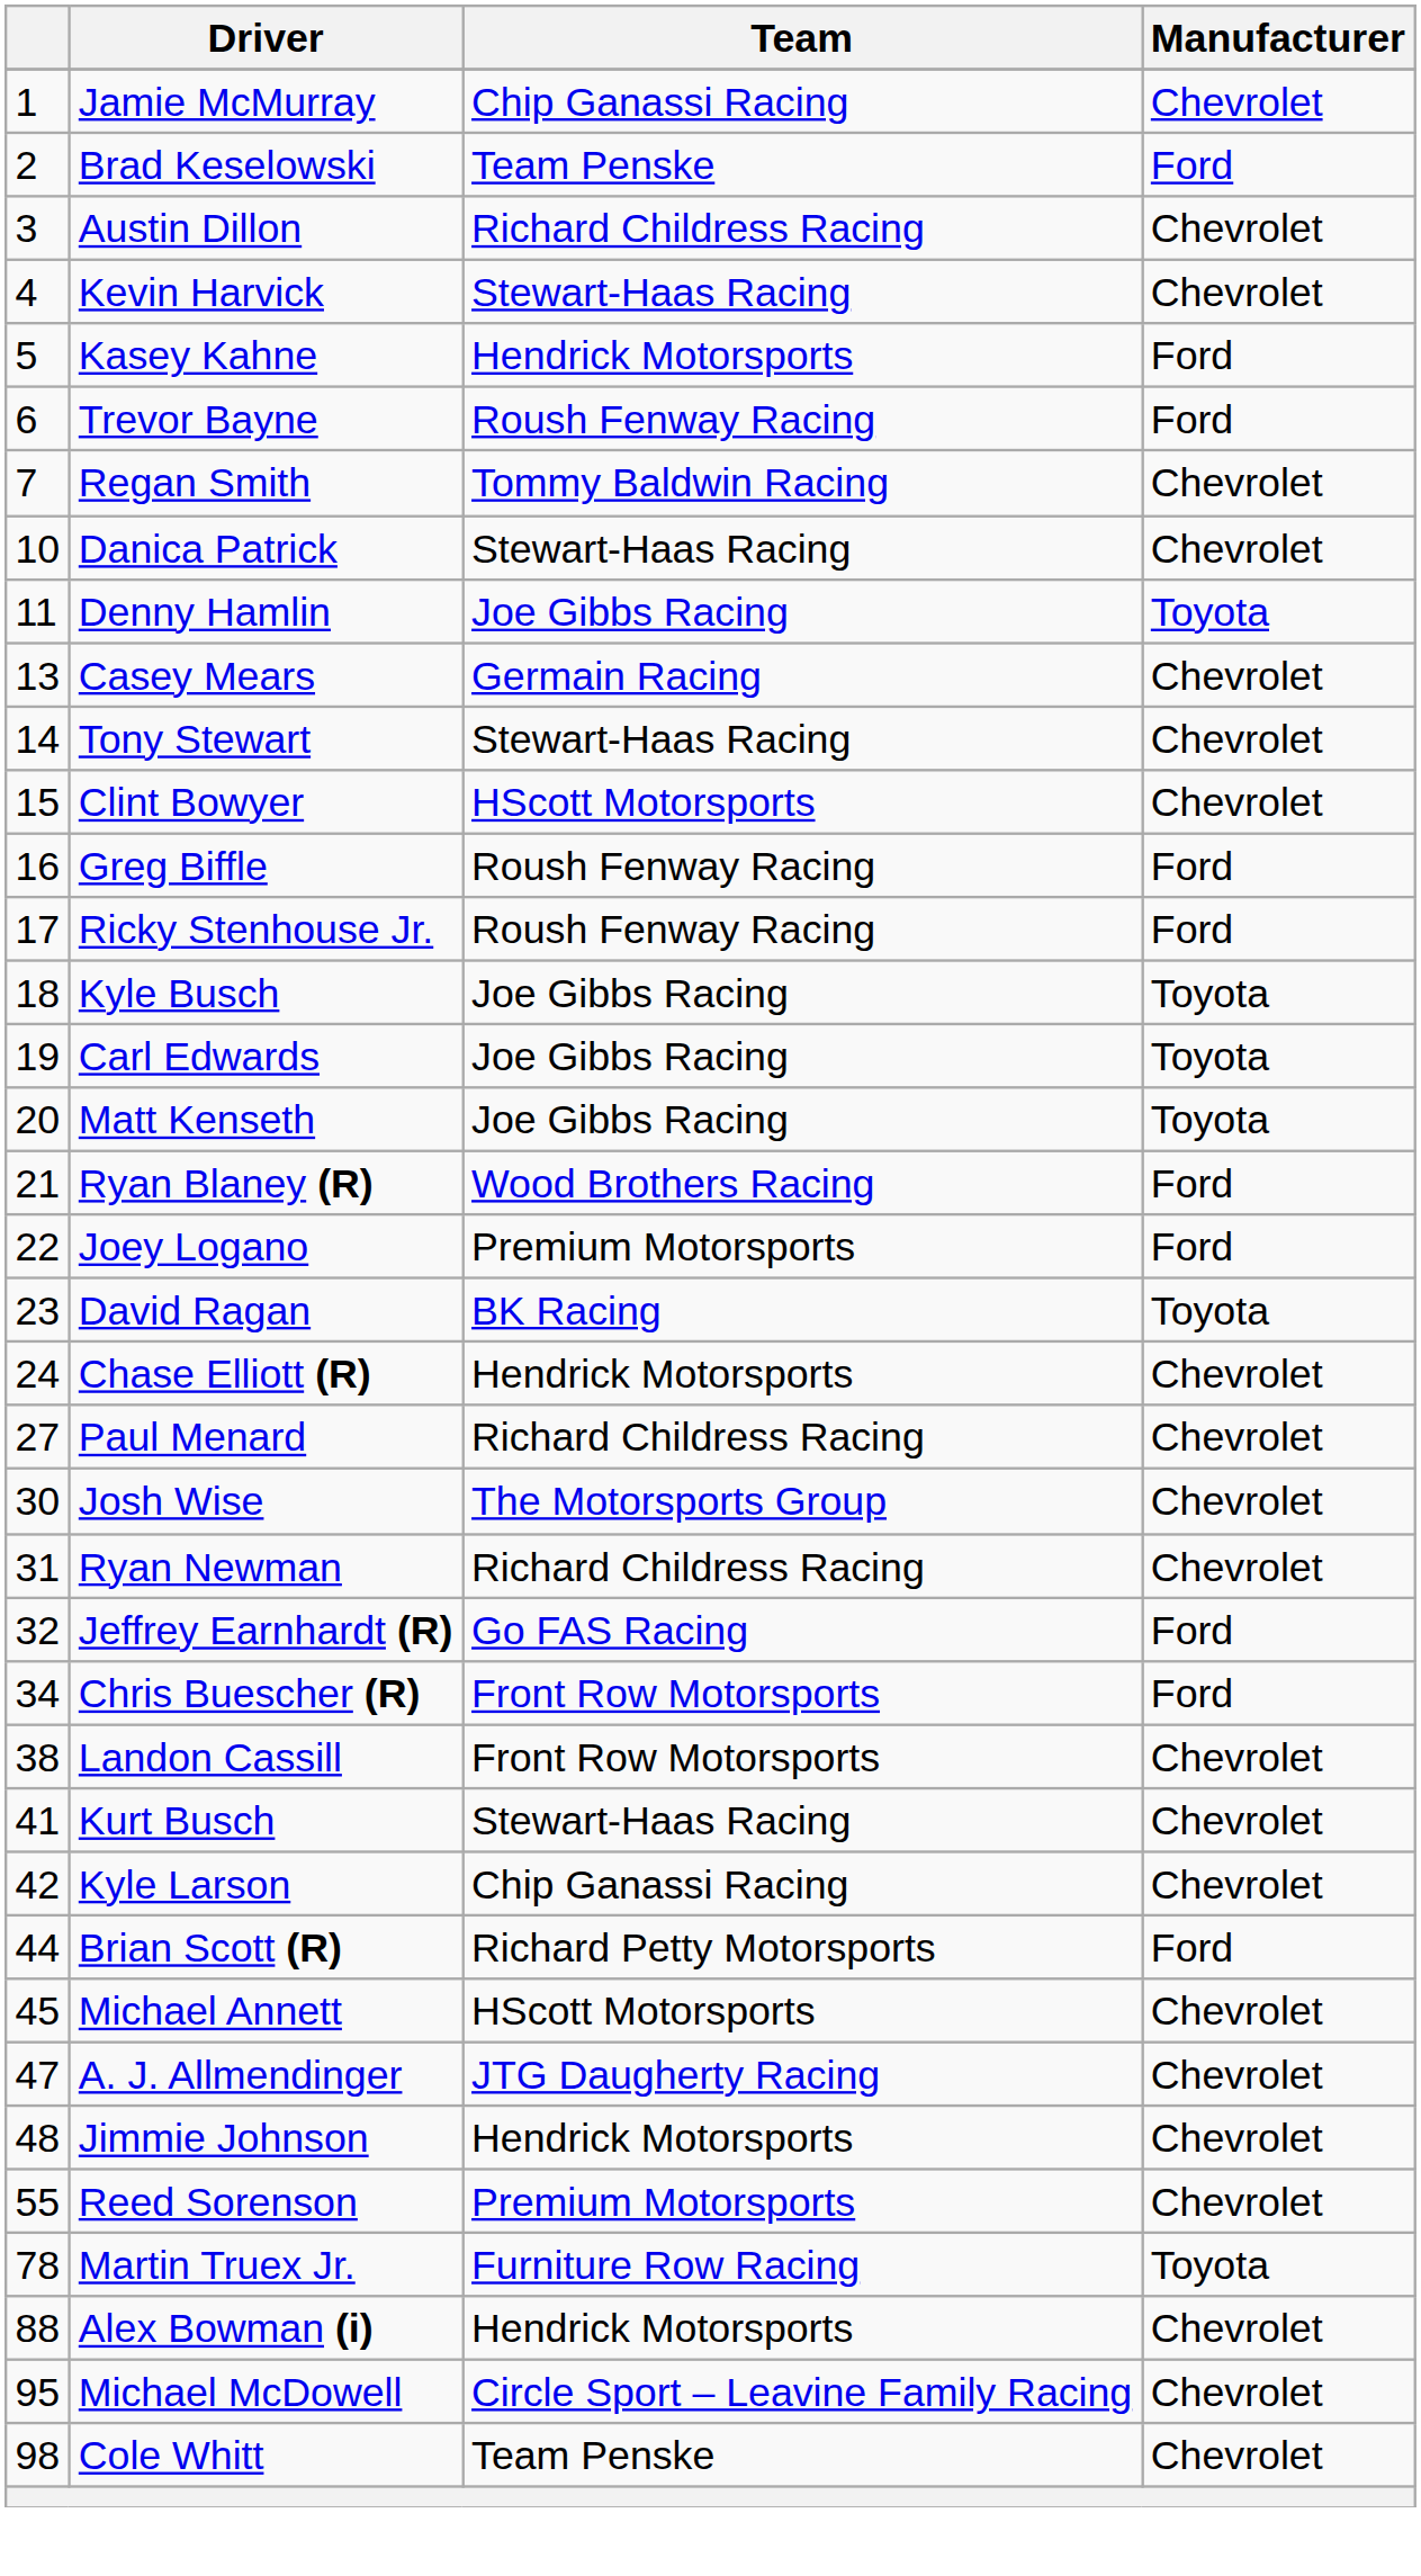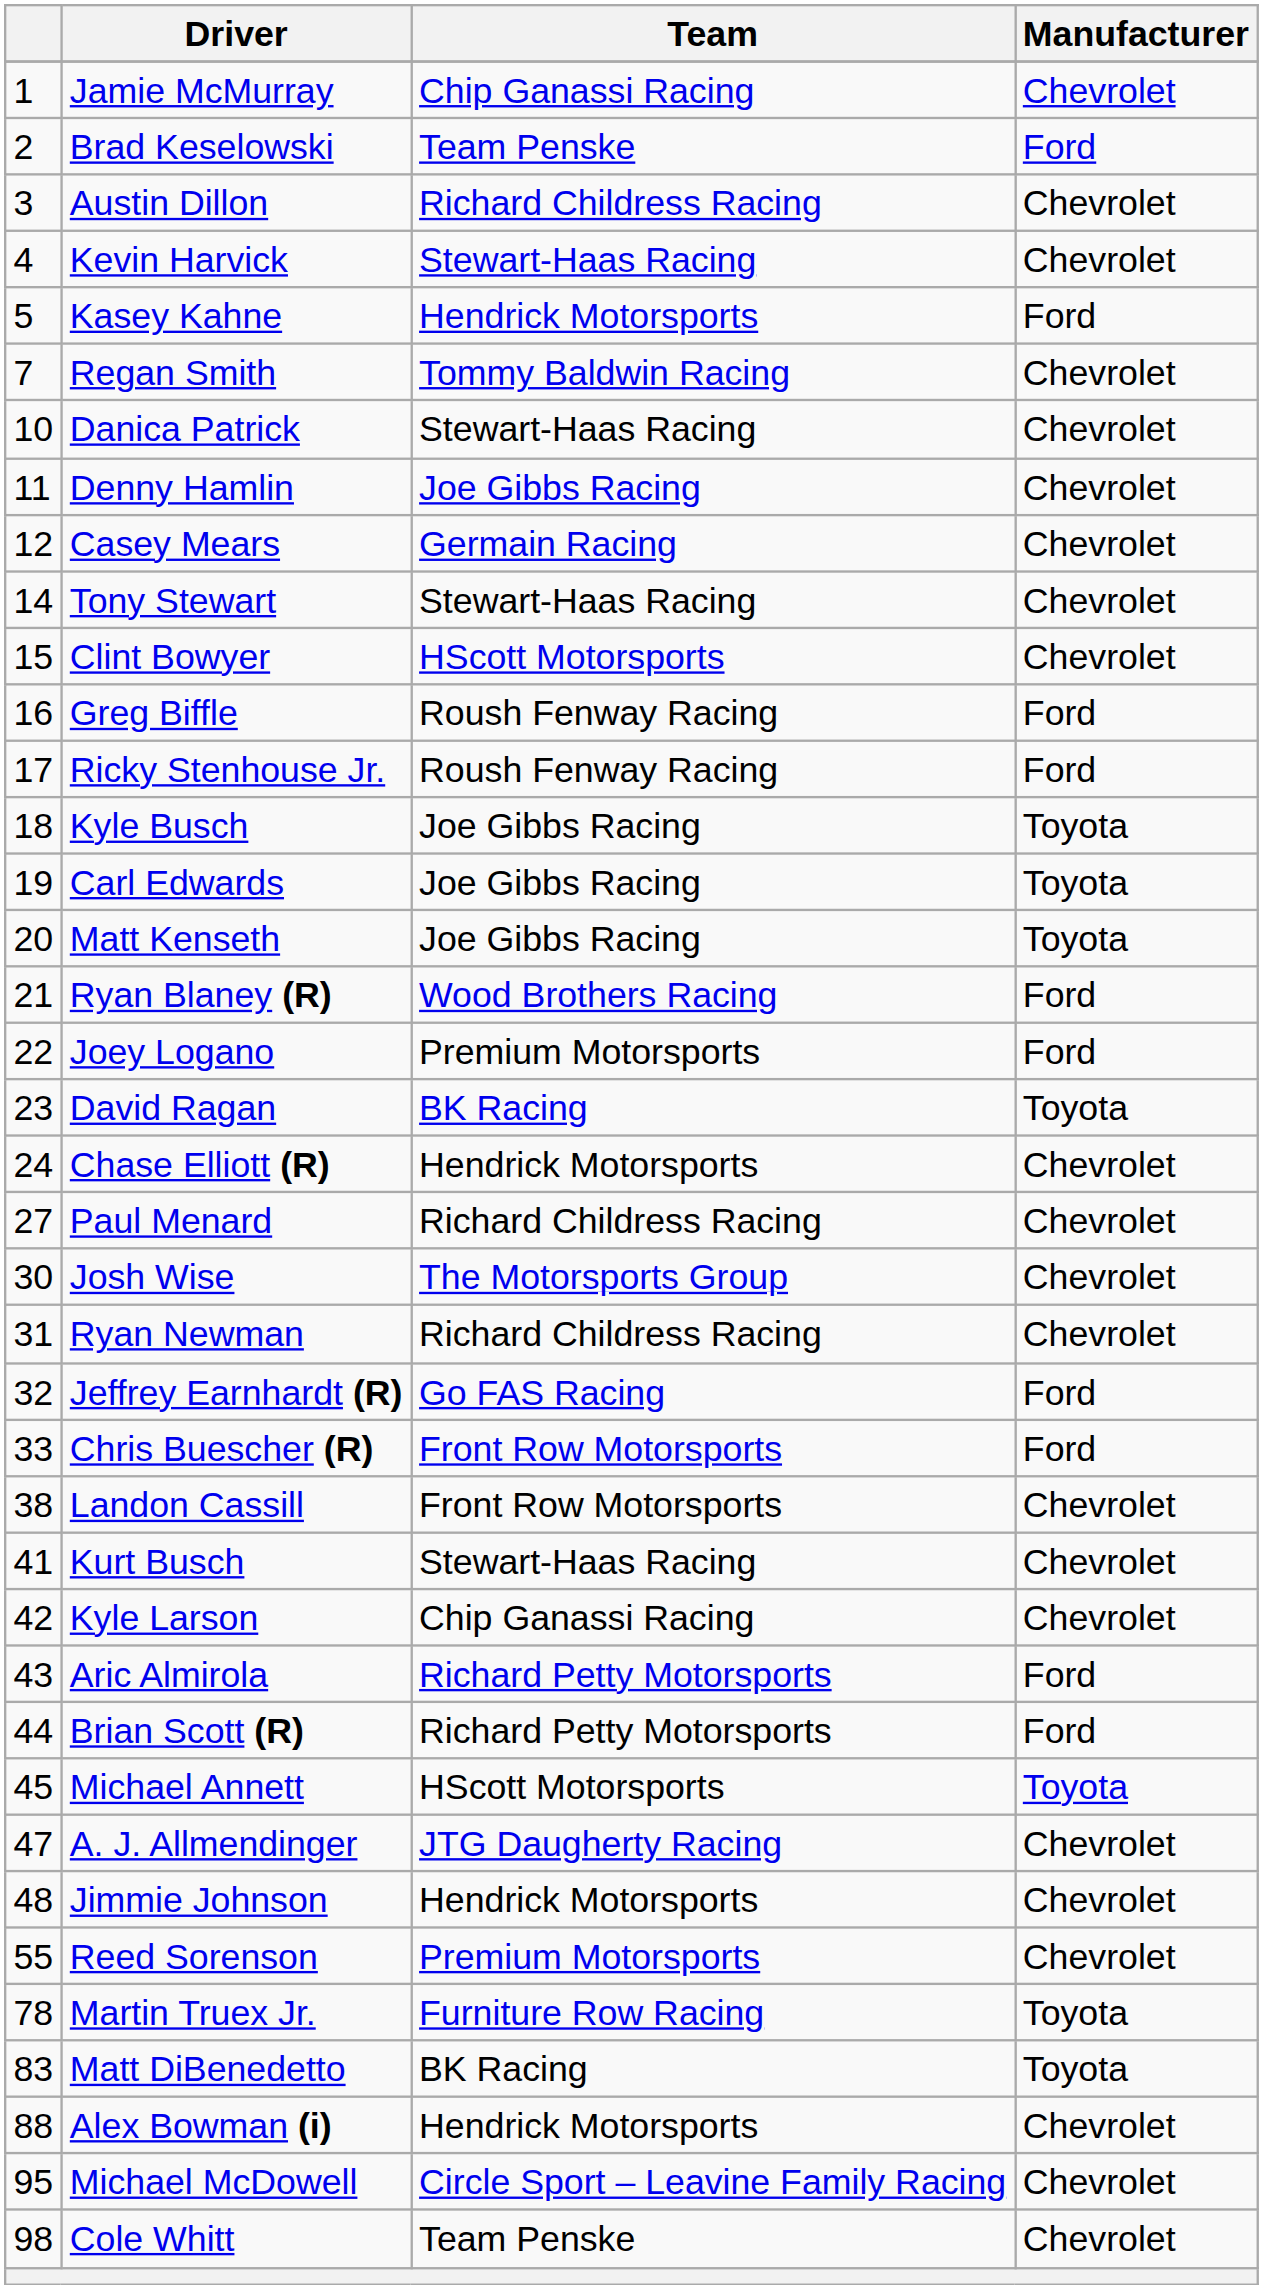- row: 6 | Trevor Bayne | Roush Fenway Racing | Ford
Denny Hamlin | Manufacturer: Toyota -> Chevrolet
Casey Mears | column 1: 13 -> 12
Chris Buescher (R) | column 1: 34 -> 33
+ row: 43 | Aric Almirola | Richard Petty Motorsports | Ford
Michael Annett | Manufacturer: Chevrolet -> Toyota
+ row: 83 | Matt DiBenedetto | BK Racing | Toyota
